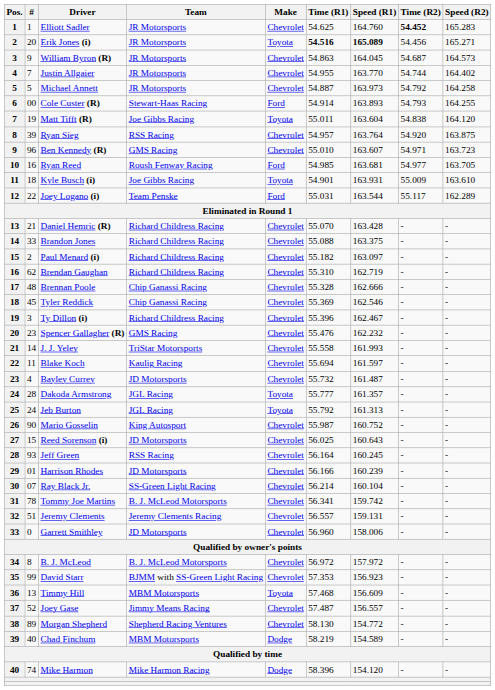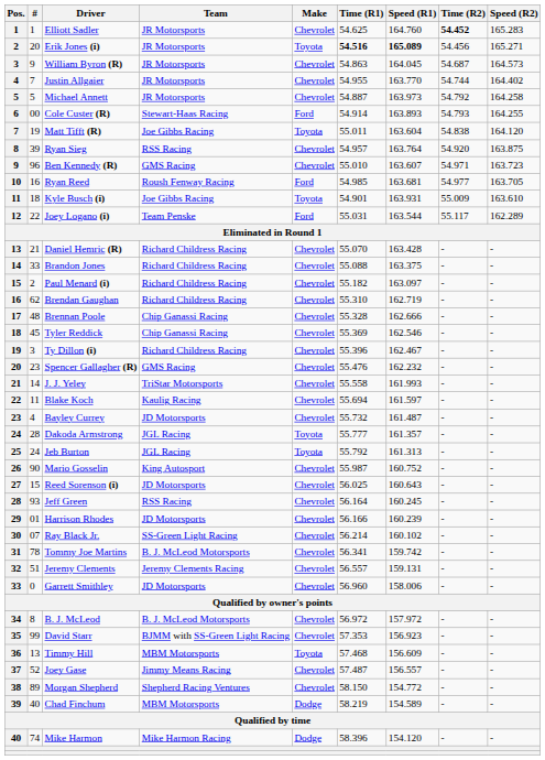Ray Black Jr. | Speed (R1): 160.104 -> 160.102
Morgan Shepherd | Time (R1): 58.130 -> 58.150
